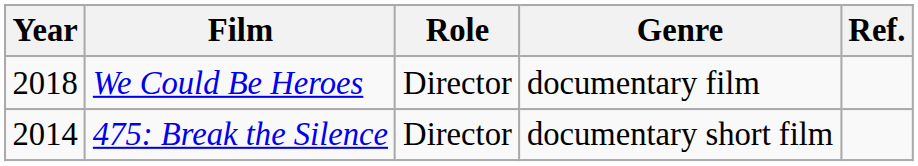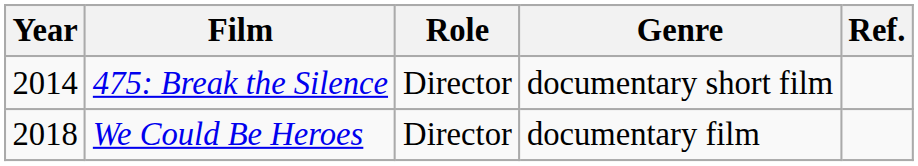rows swapped: 475: Break the Silence <-> We Could Be Heroes
